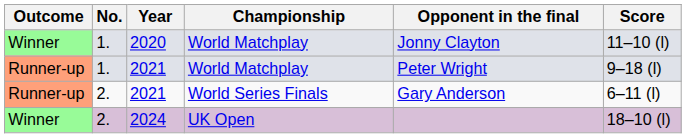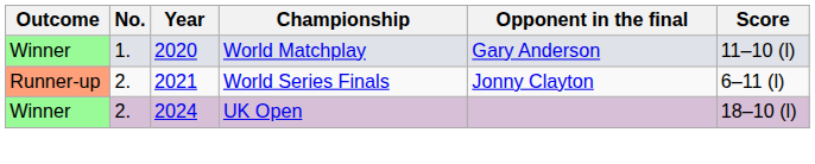2020 | Opponent in the final: Jonny Clayton -> Gary Anderson
- row: Runner-up | 1. | 2021 | World Matchplay | Peter Wright | 9–18 (l)
2021 / World Series Finals | Opponent in the final: Gary Anderson -> Jonny Clayton
